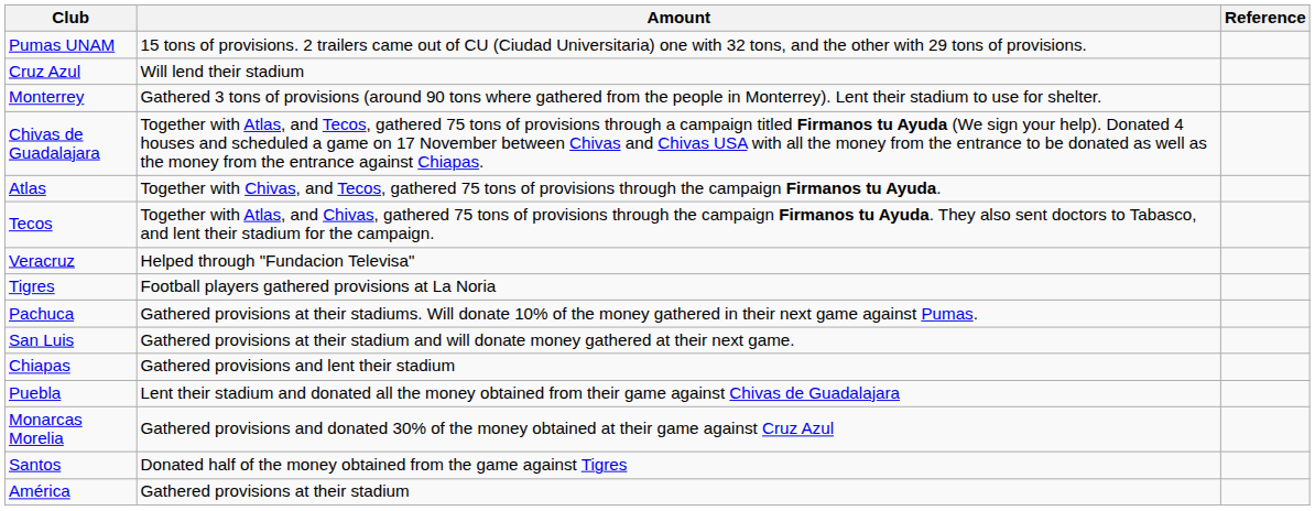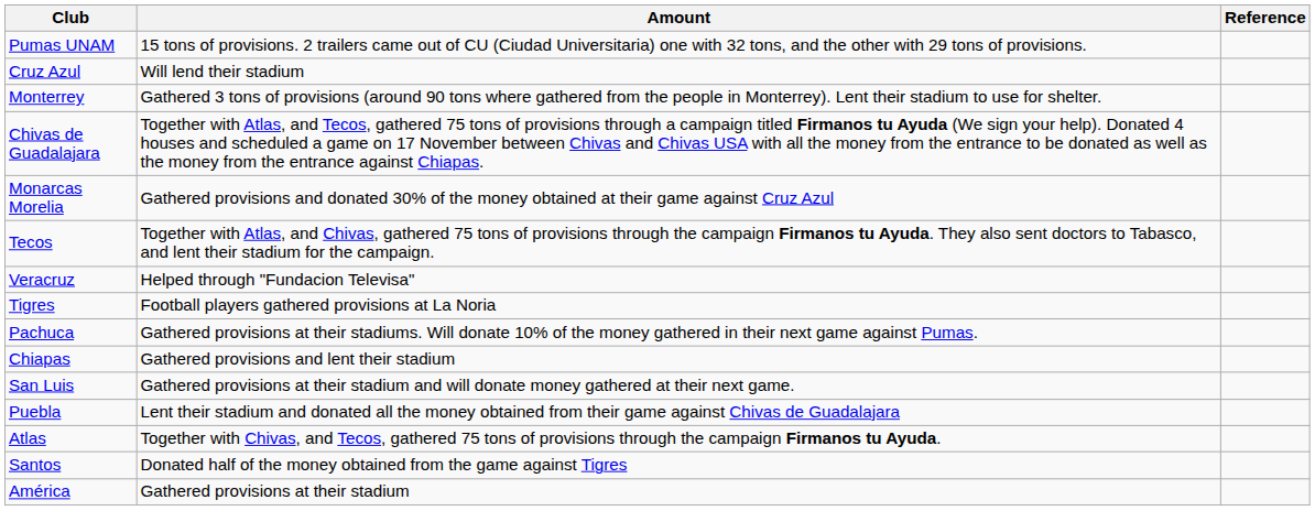rows swapped: Atlas <-> Monarcas Morelia
rows swapped: San Luis <-> Chiapas
